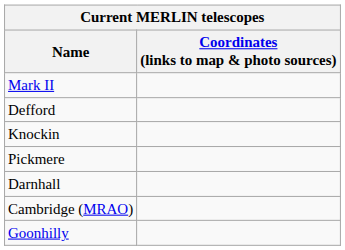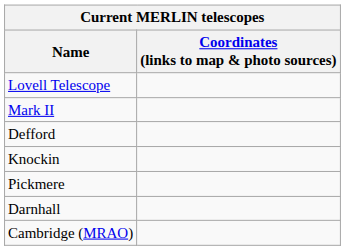+ row: Lovell Telescope
- row: Goonhilly
